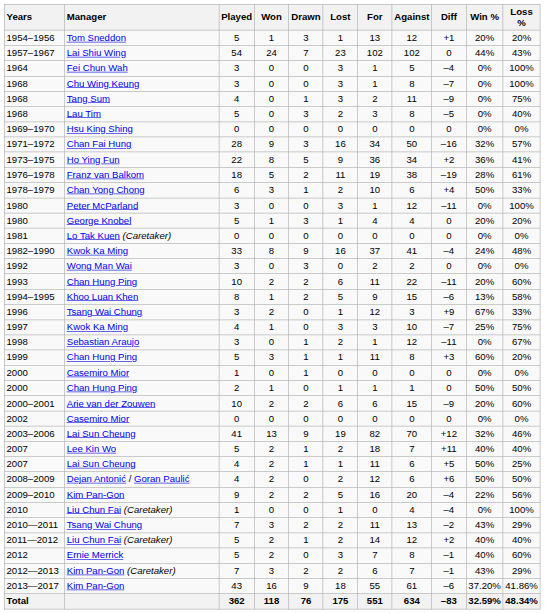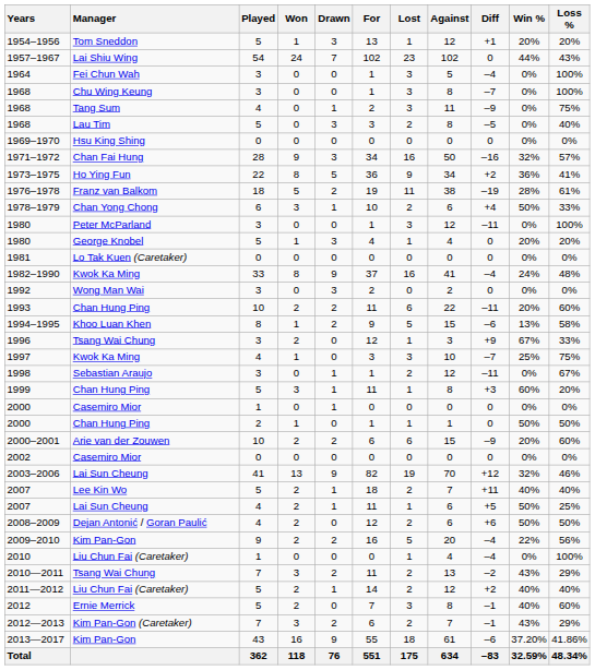columns swapped: Lost <-> For
